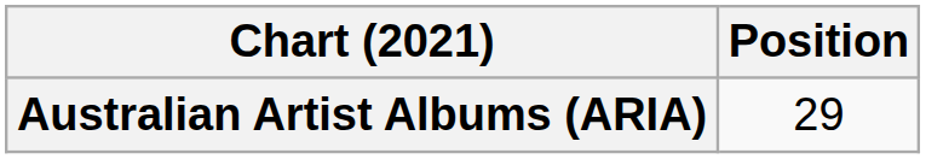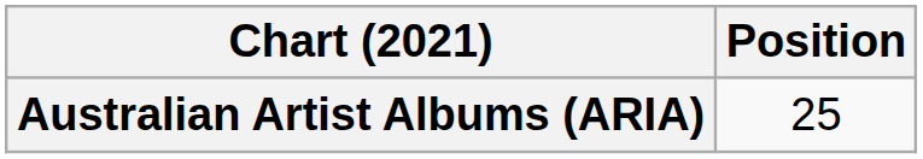Australian Artist Albums (ARIA) | Position: 29 -> 25
